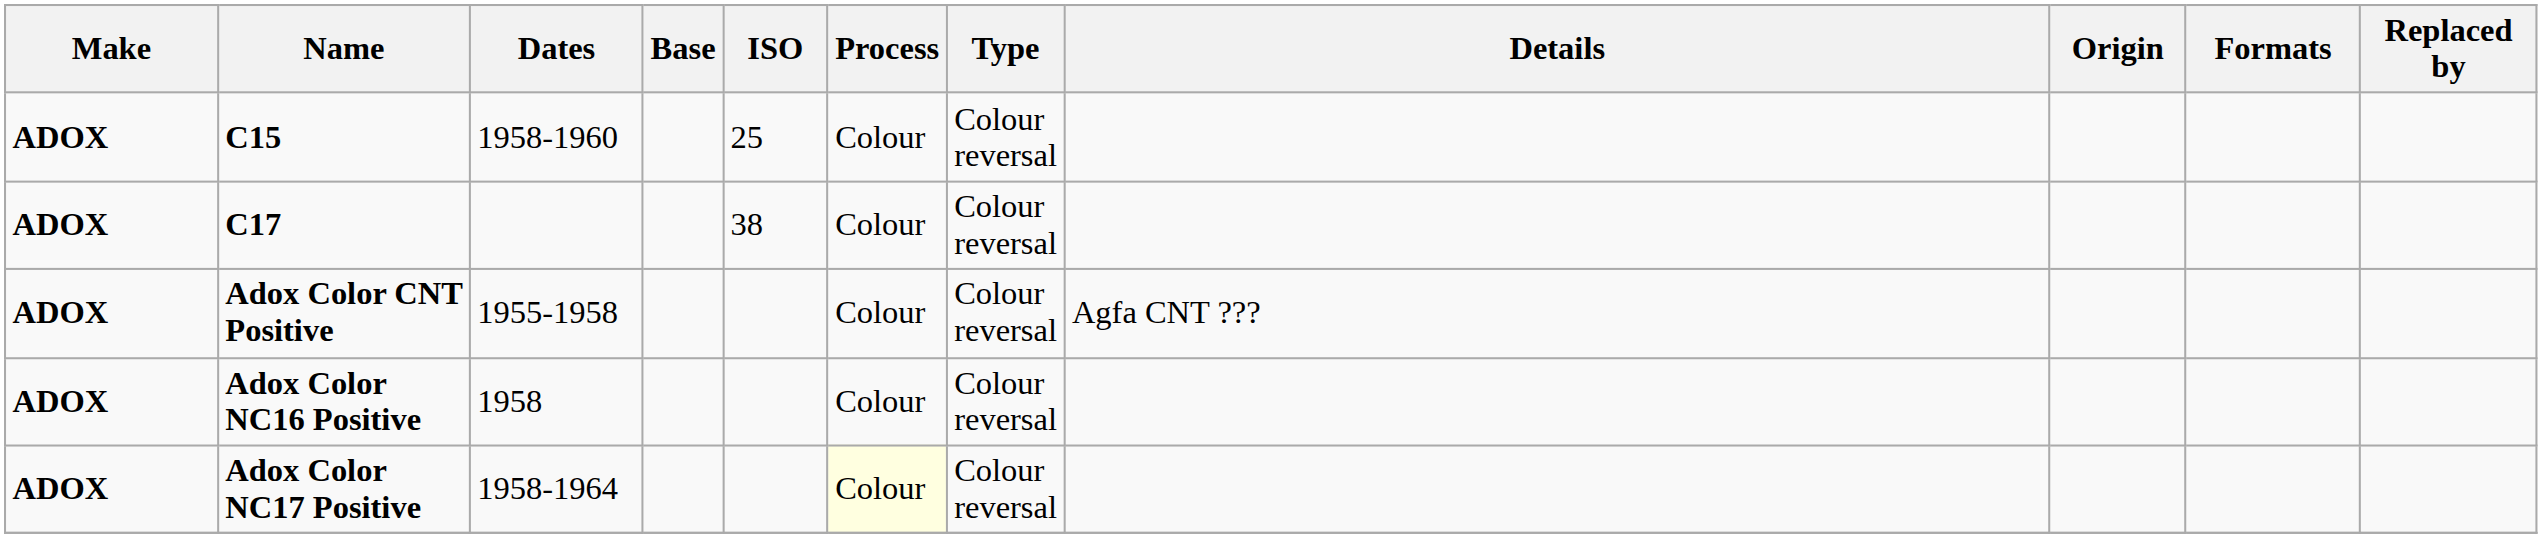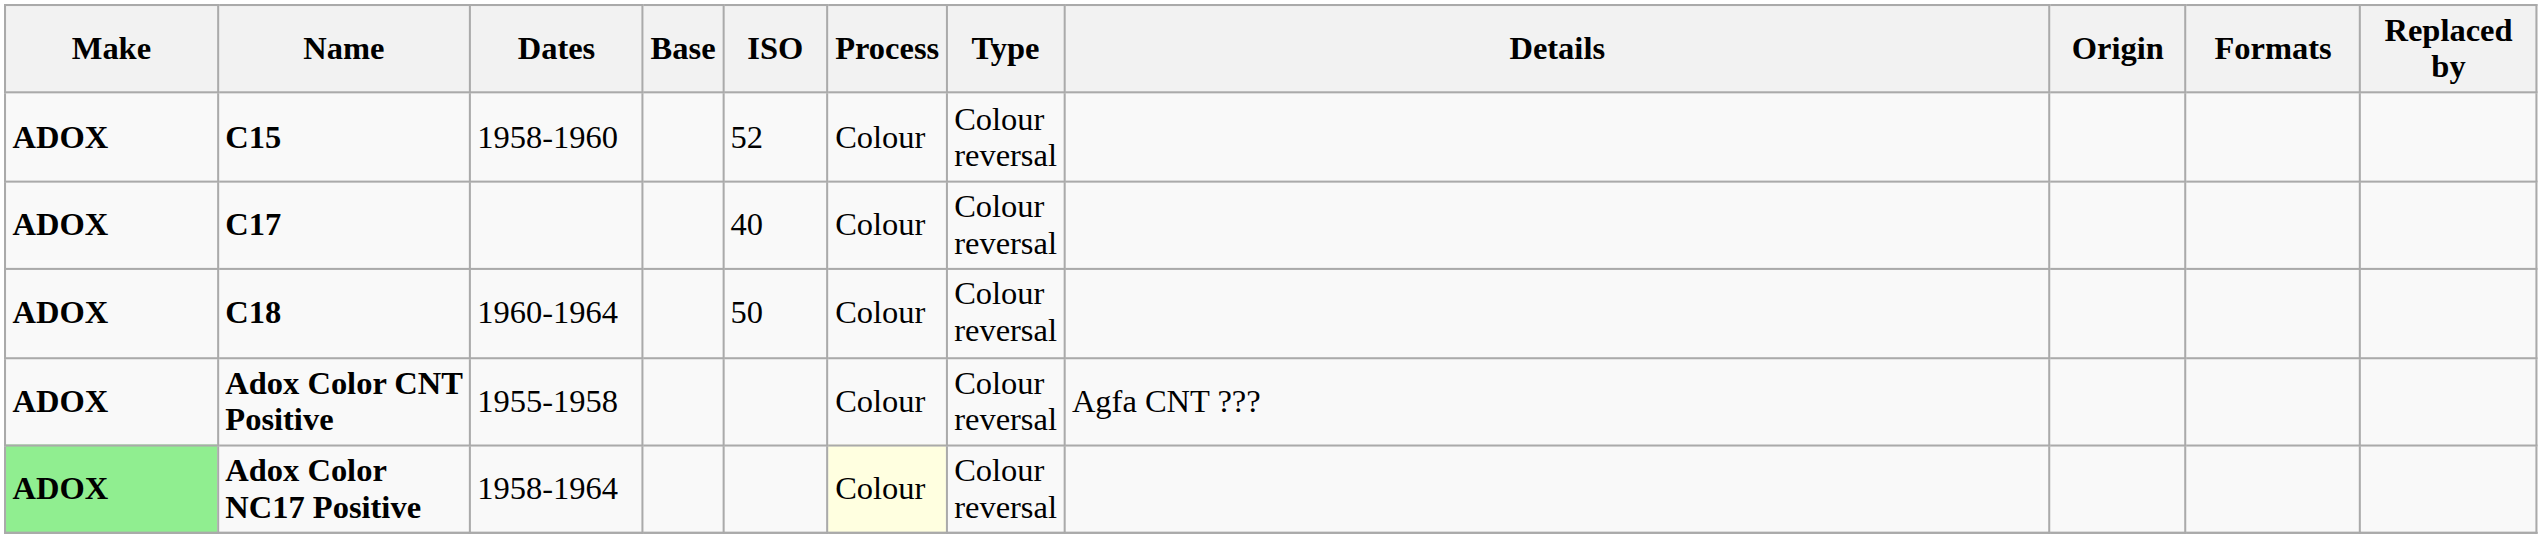C15 | ISO: 25 -> 52
C17 | ISO: 38 -> 40
+ row: ADOX | C18 | 1960-1964 | 50 | Colour | Colour reversal
- row: ADOX | Adox Color NC16 Positive | 1958 | Colour | Colour reversal
Adox Color NC17 Positive | Make: no background -> lightgreen background
